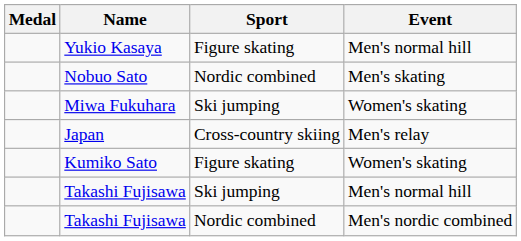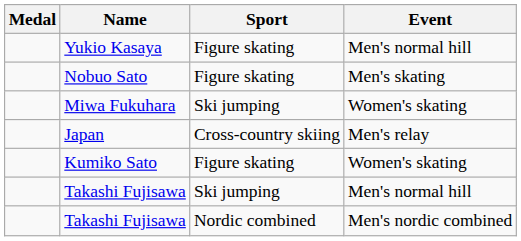Nobuo Sato | Sport: Nordic combined -> Figure skating
